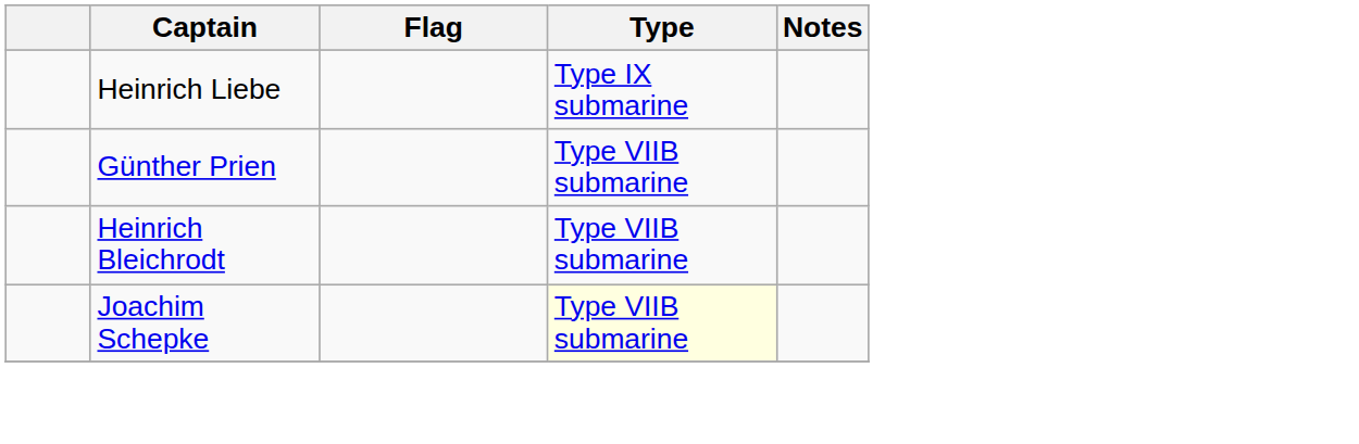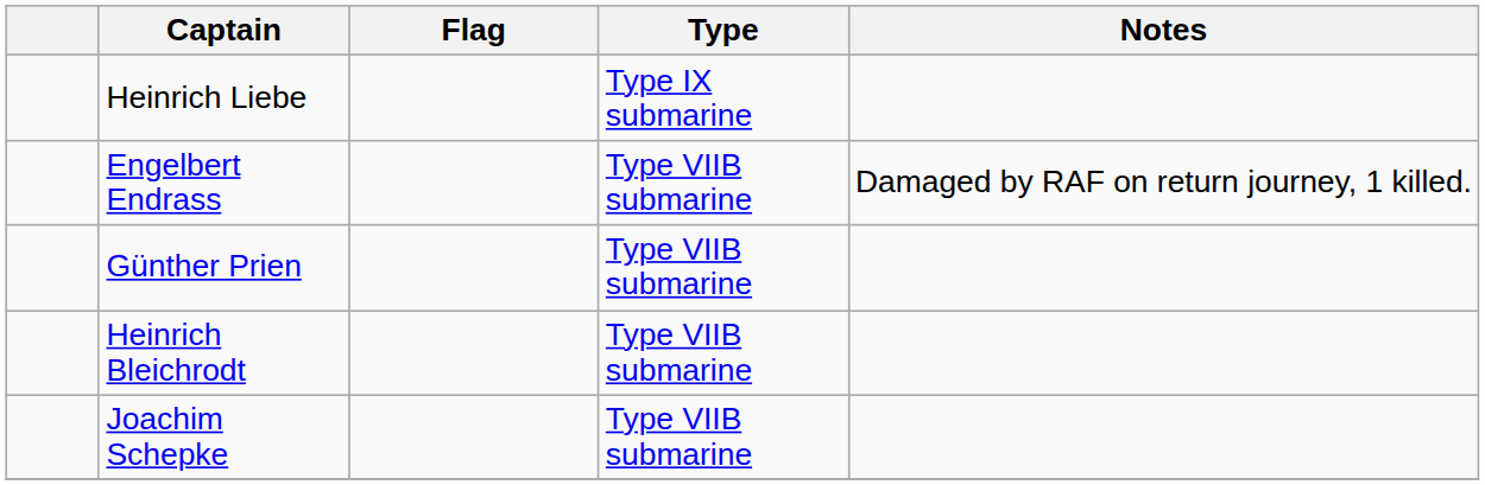+ row: Engelbert Endrass | Type VIIB submarine | Damaged by RAF on return journey, 1 killed.
Joachim Schepke | Type: lightyellow background -> no background
